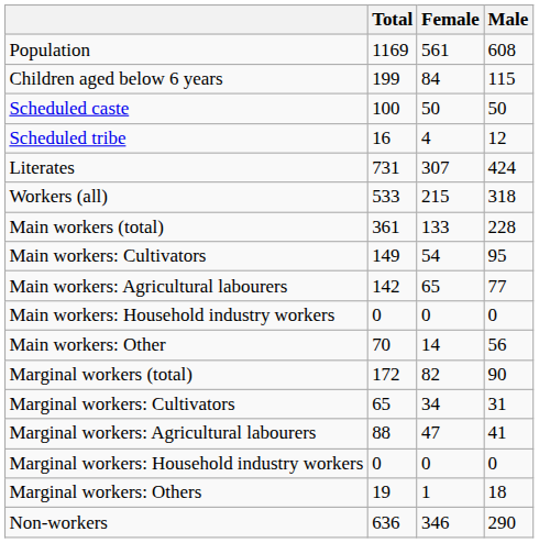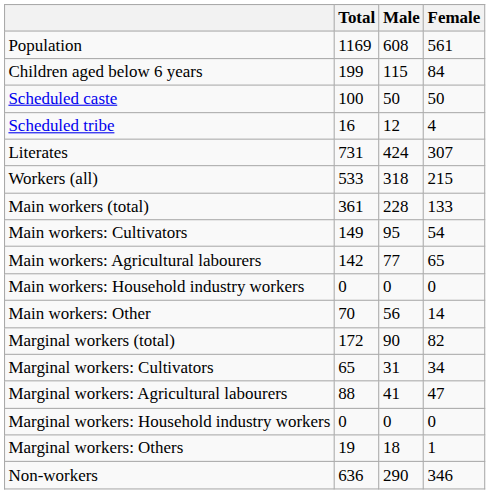columns swapped: Male <-> Female
